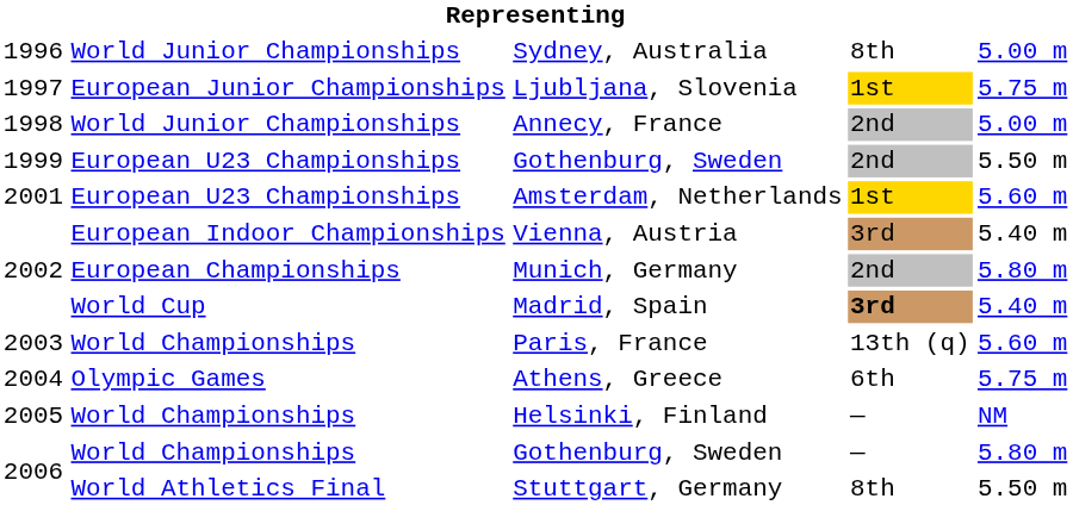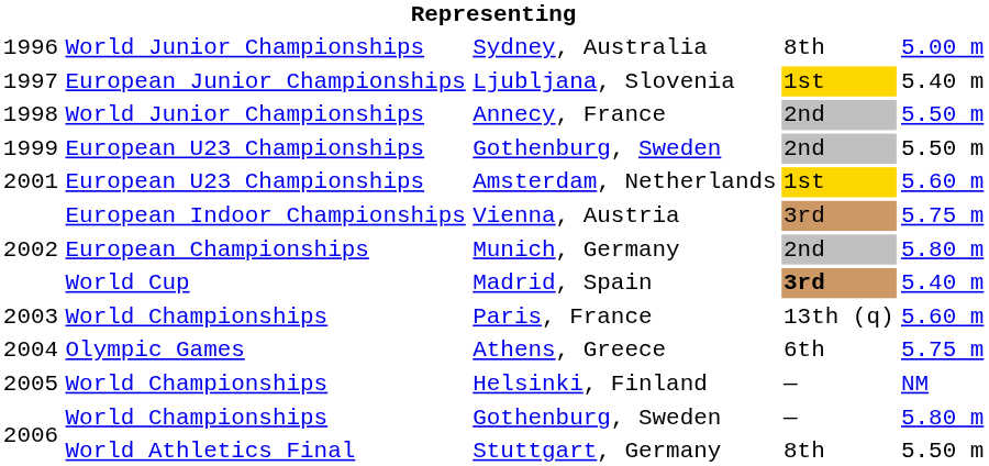Ljubljana, Slovenia | column 5: 5.75 m -> 5.40 m
Annecy, France | column 5: 5.00 m -> 5.50 m
Vienna, Austria | column 5: 5.40 m -> 5.75 m
